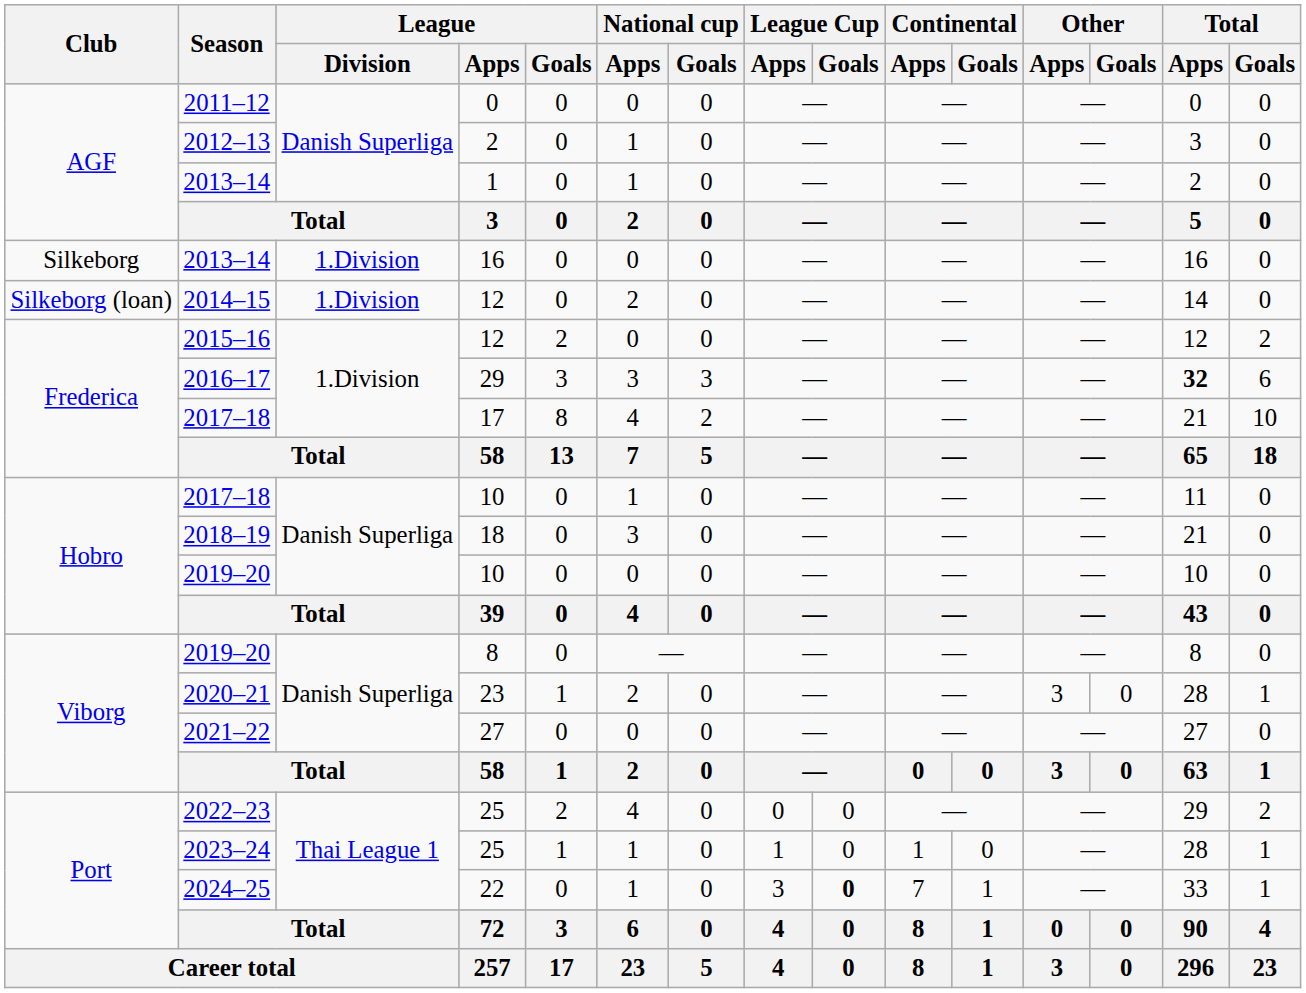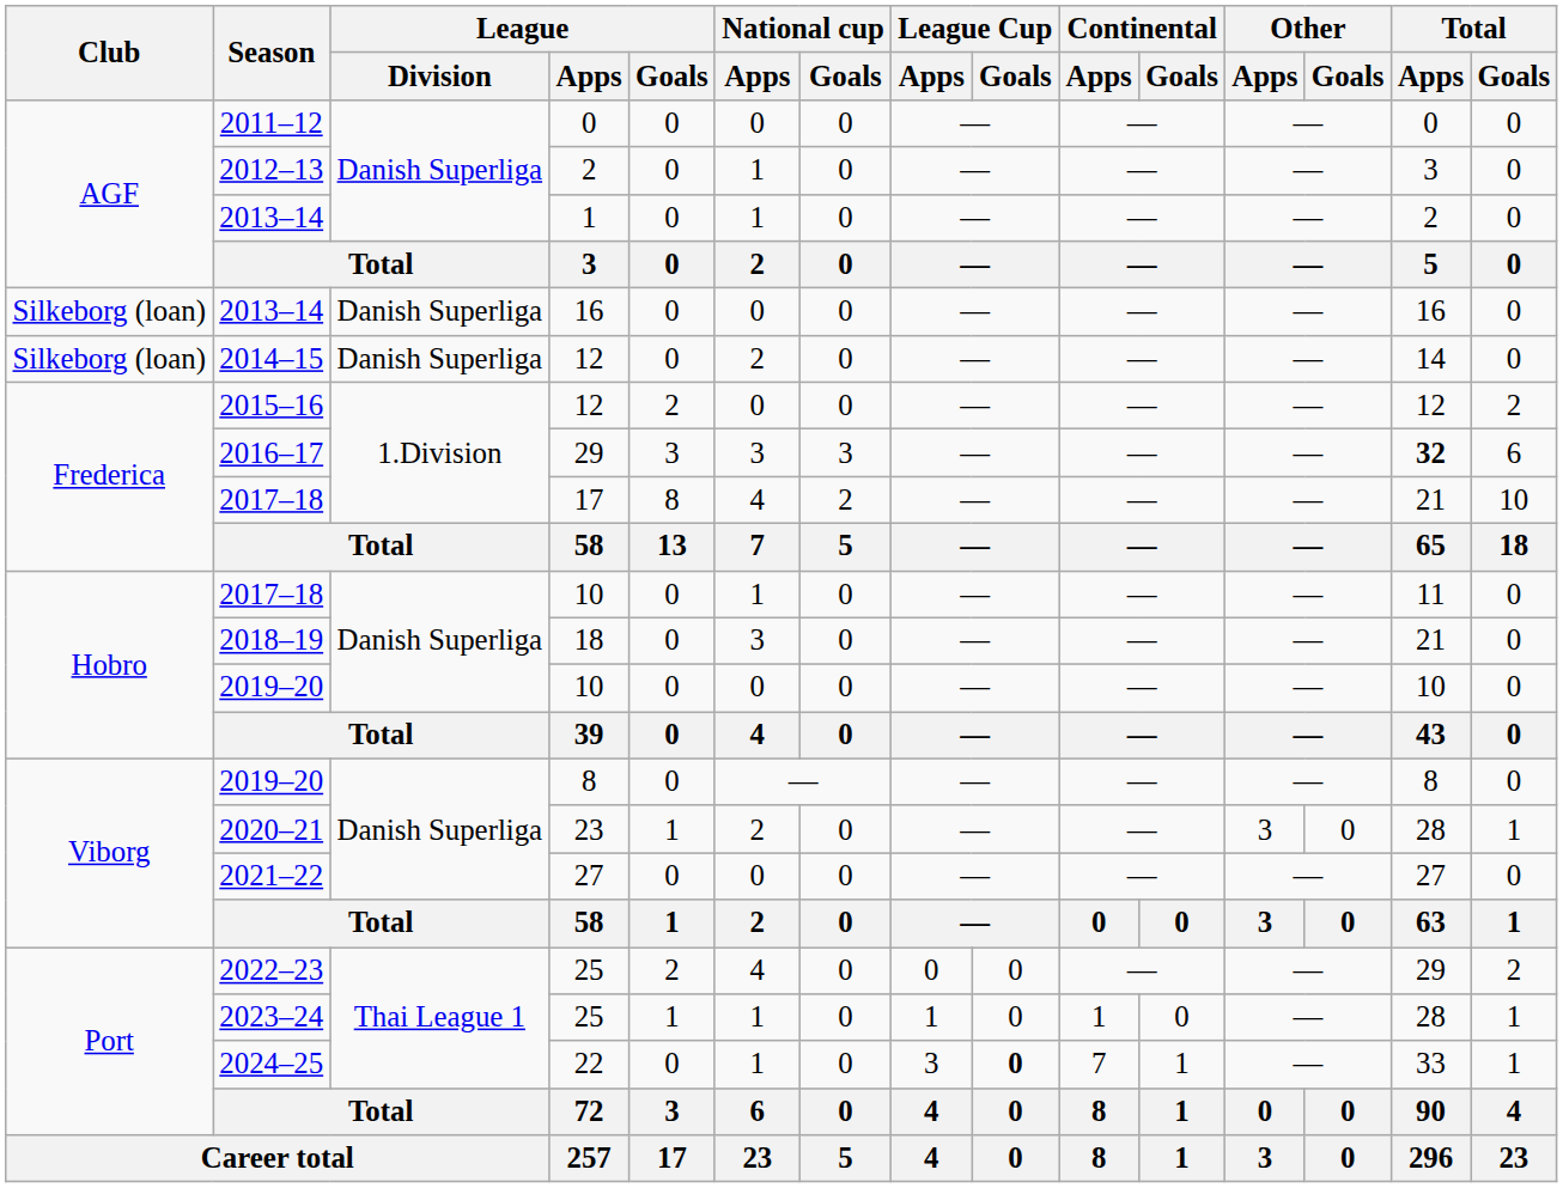2013–14 / 16 | Club: Silkeborg -> Silkeborg (loan)
2013–14 / 16 | League / Division: 1.Division -> Danish Superliga
2014–15 | League / Division: 1.Division -> Danish Superliga
